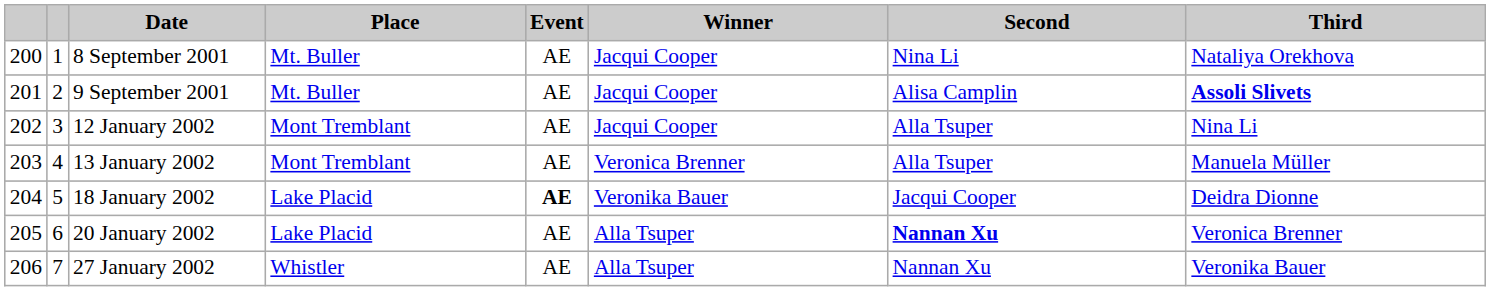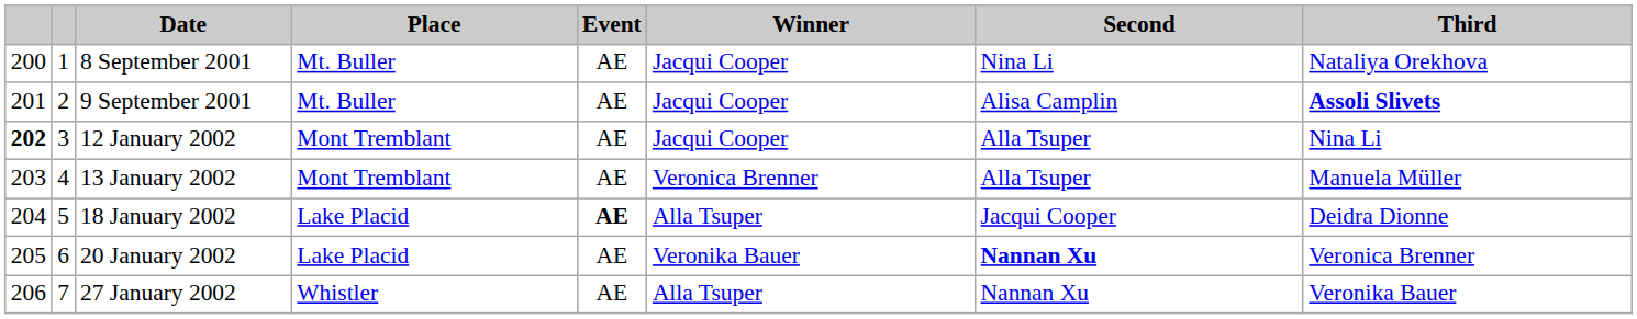12 January 2002 | column 1: normal -> bold
18 January 2002 | Winner: Veronika Bauer -> Alla Tsuper
20 January 2002 | Winner: Alla Tsuper -> Veronika Bauer
